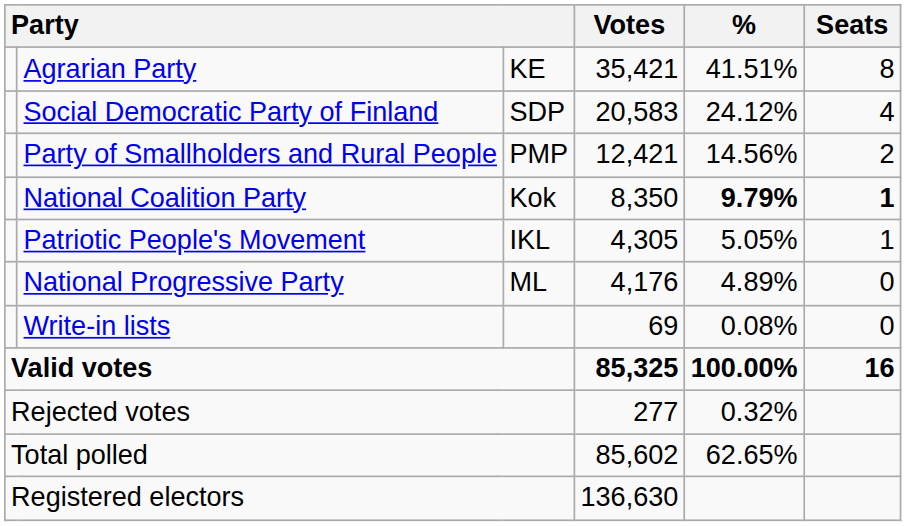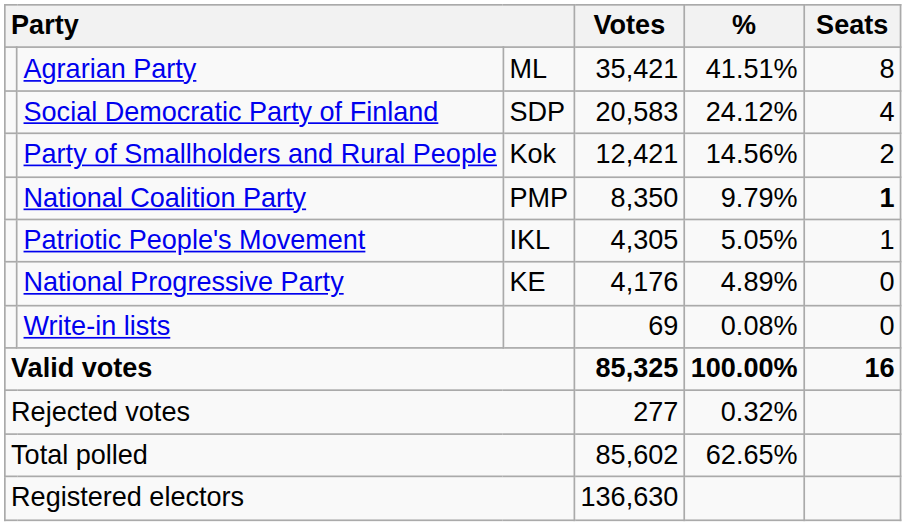Agrarian Party | column 3: KE -> ML
Party of Smallholders and Rural People | column 3: PMP -> Kok
National Coalition Party | column 3: Kok -> PMP
National Coalition Party | %: bold -> normal
National Progressive Party | column 3: ML -> KE
